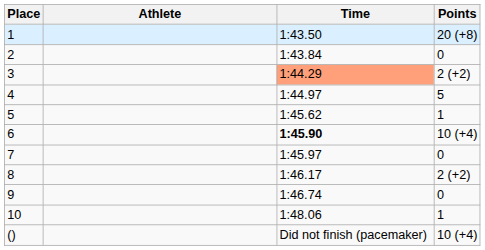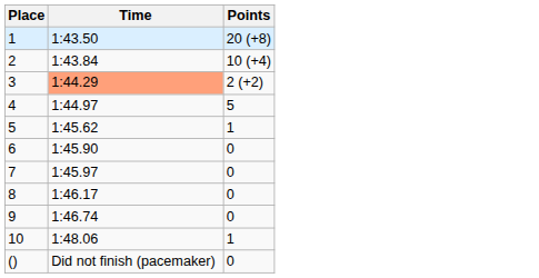- column: Athlete
2 | Points: 0 -> 10 (+4)
6 | Time: bold -> normal
6 | Points: 10 (+4) -> 0
8 | Points: 2 (+2) -> 0
() | Points: 10 (+4) -> 0
